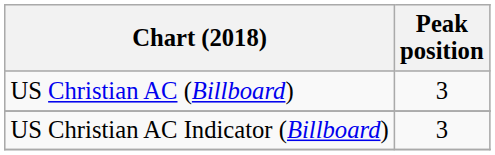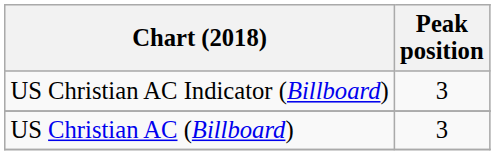rows swapped: US Christian AC (Billboard) <-> US Christian AC Indicator (Billboard)
